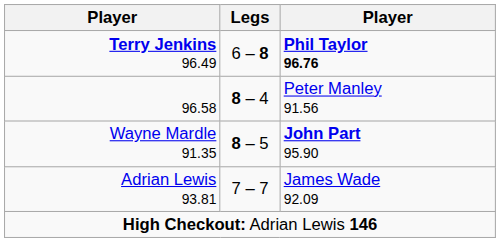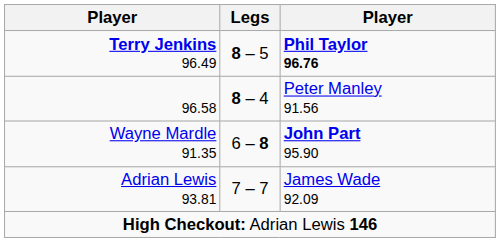Terry Jenkins 96.49 | Legs: 6 – 8 -> 8 – 5
Wayne Mardle 91.35 | Legs: 8 – 5 -> 6 – 8
